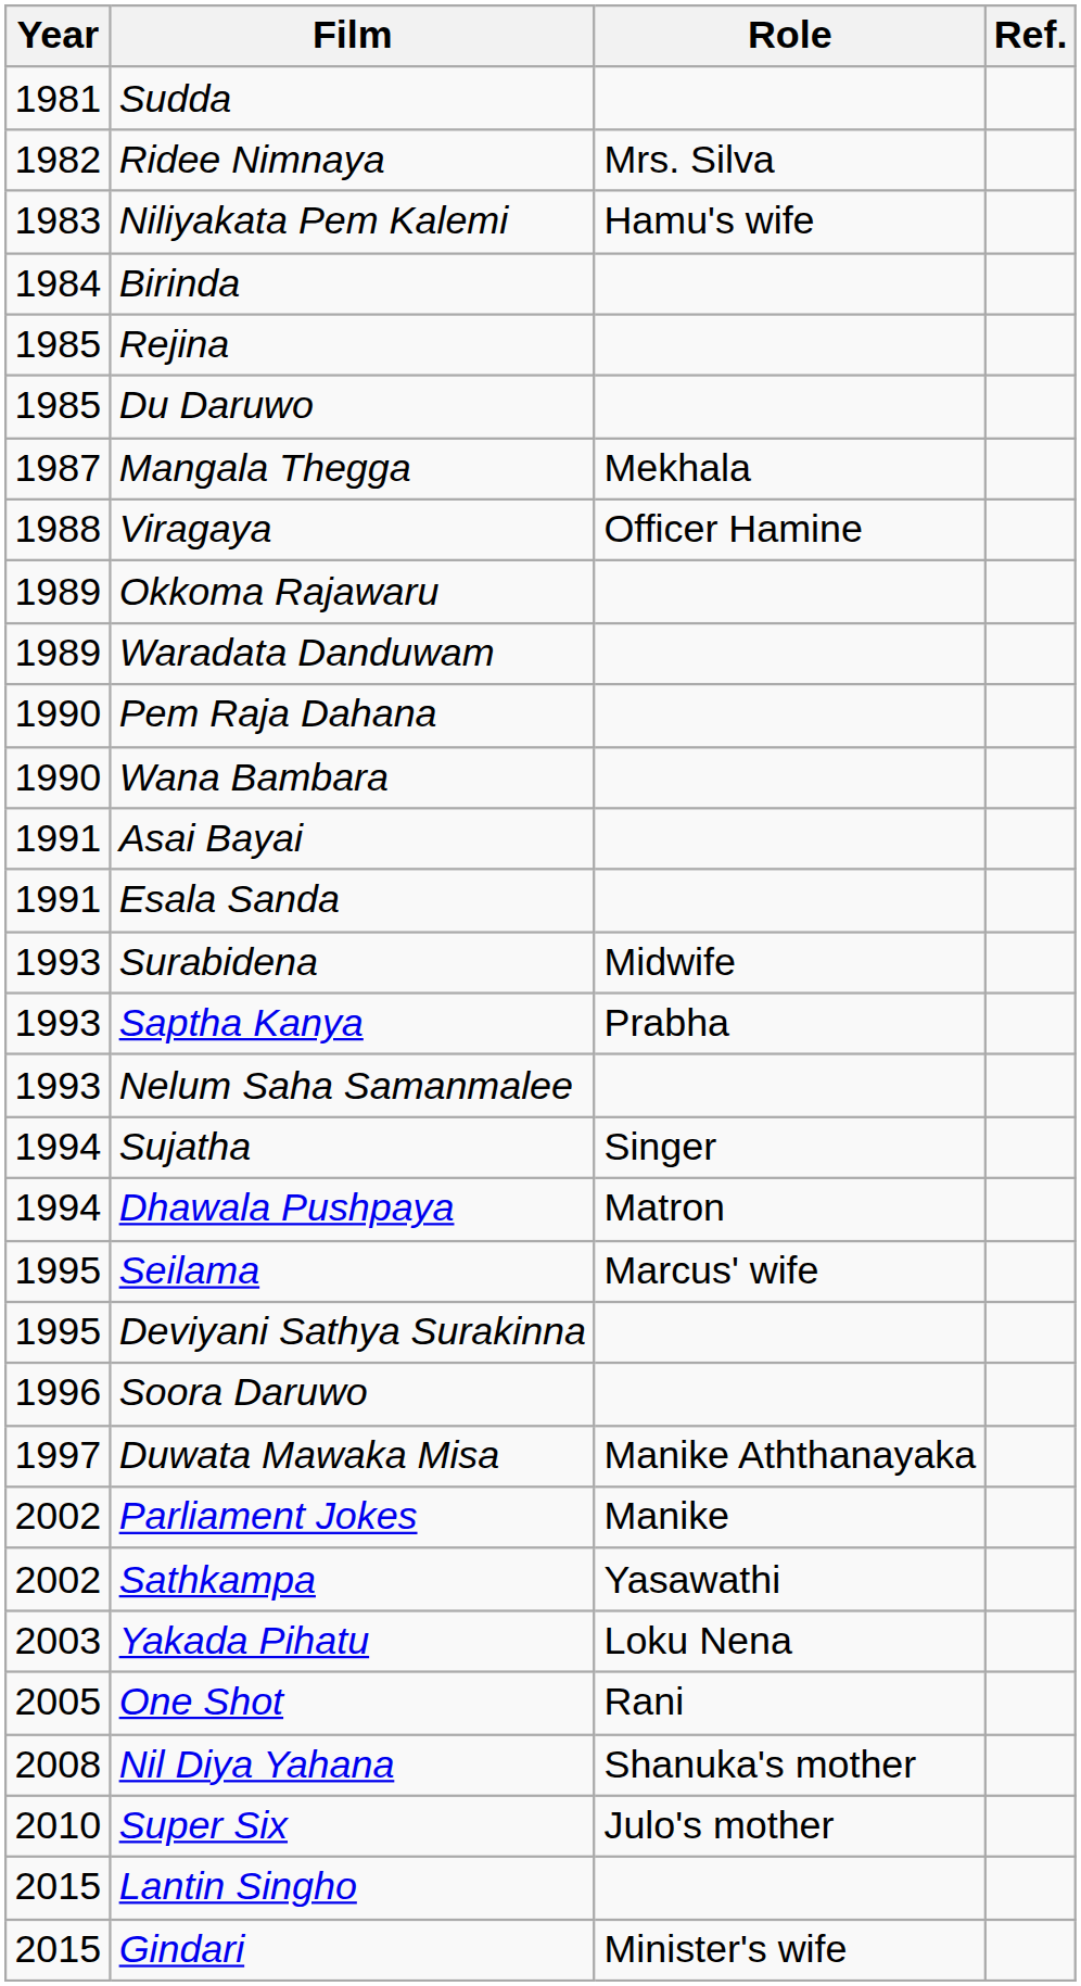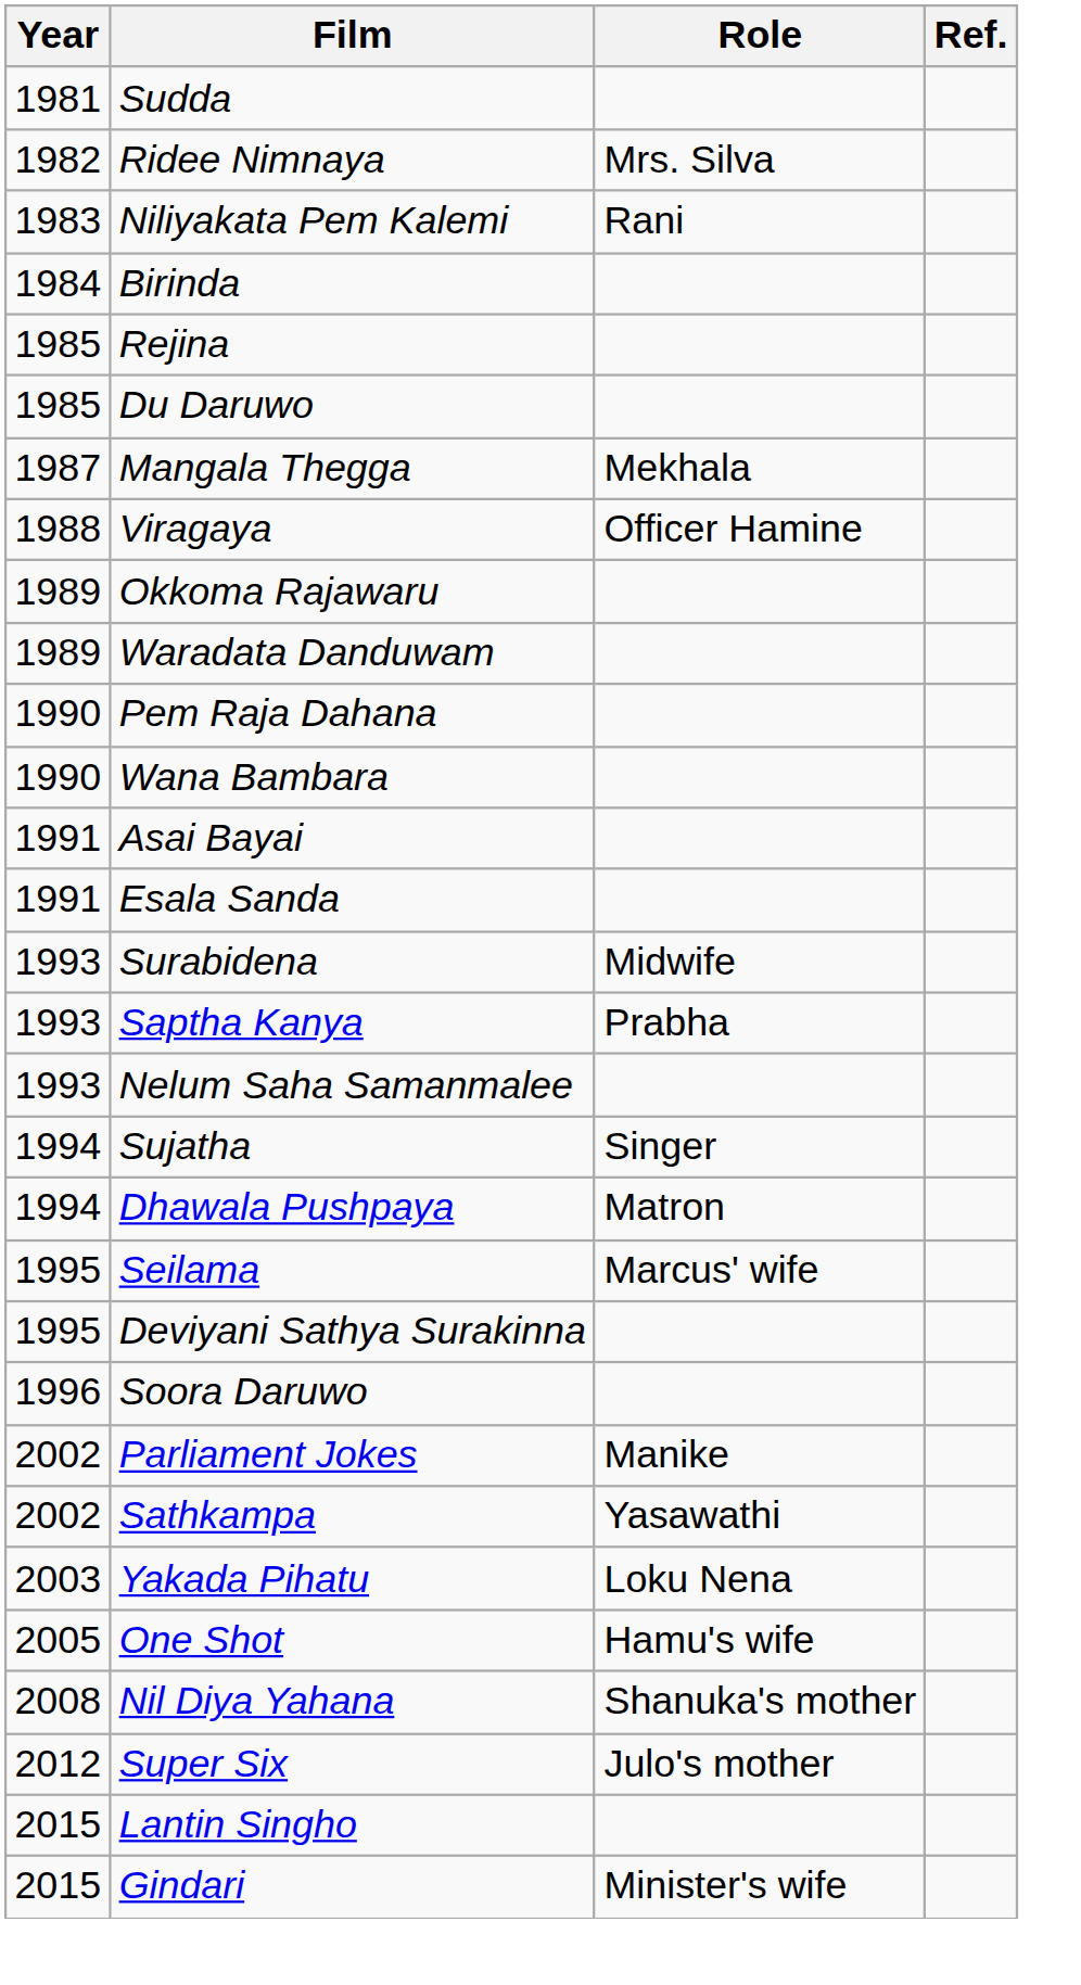Niliyakata Pem Kalemi | Role: Hamu's wife -> Rani
- row: 1997 | Duwata Mawaka Misa | Manike Aththanayaka
One Shot | Role: Rani -> Hamu's wife
Super Six | Year: 2010 -> 2012
